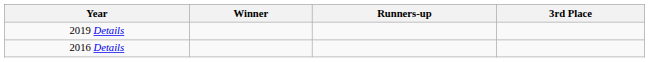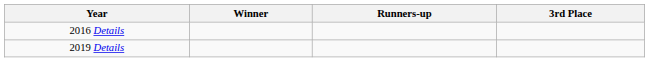rows swapped: 2016 Details <-> 2019 Details
